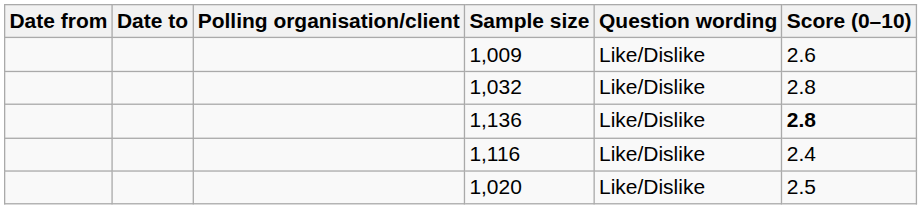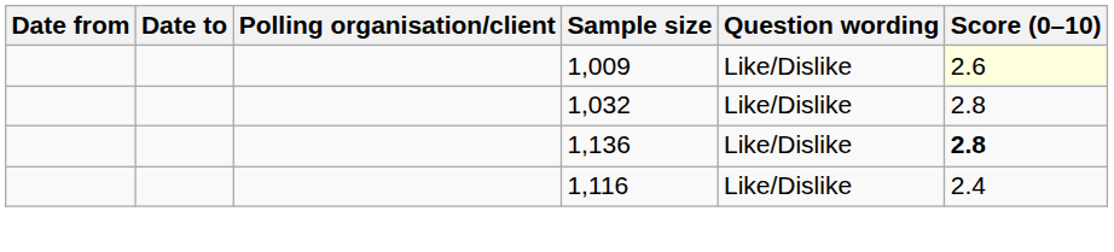1,009 | Score (0–10): no background -> lightyellow background
- row: 1,020 | Like/Dislike | 2.5
